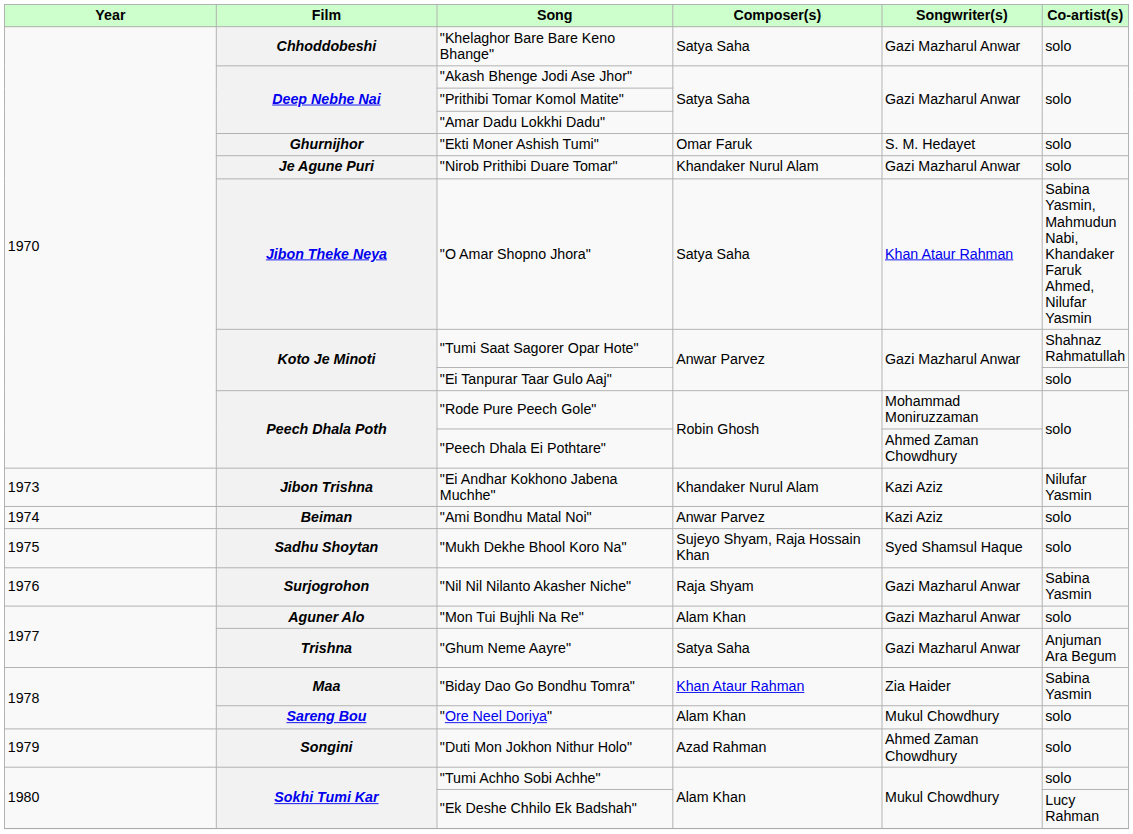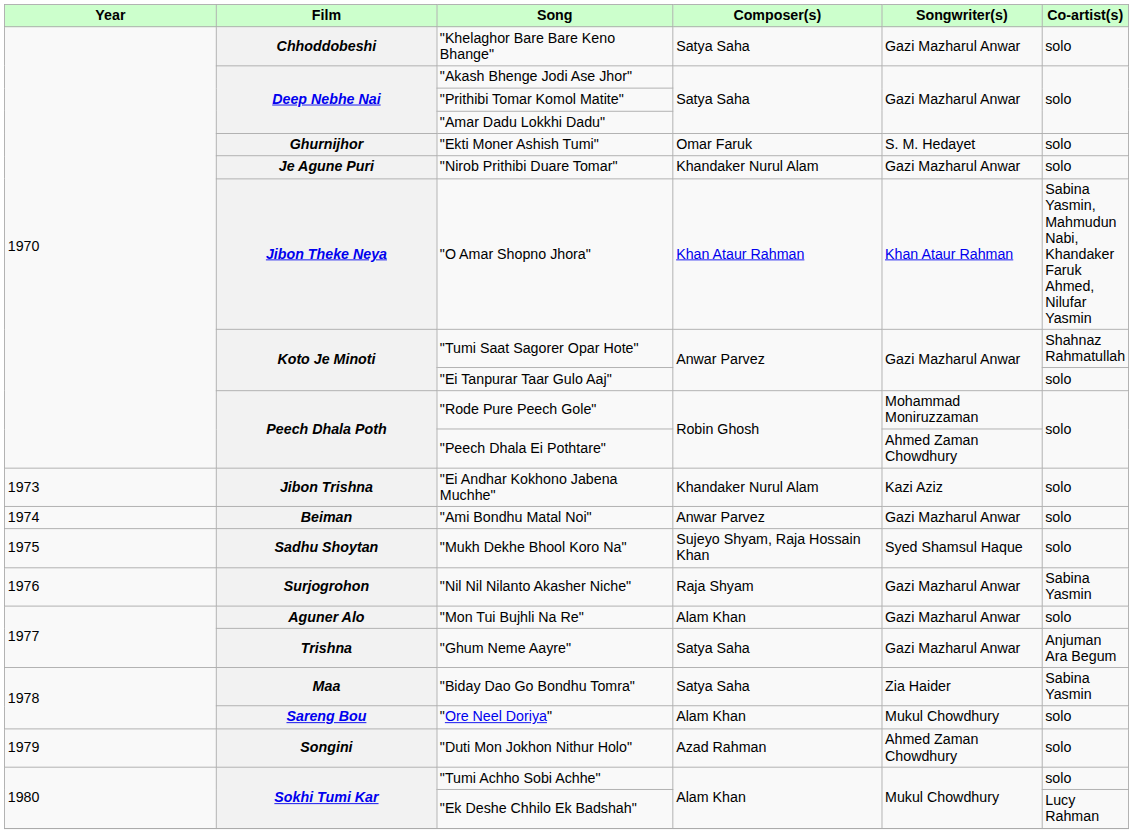"O Amar Shopno Jhora" | Composer(s): Satya Saha -> Khan Ataur Rahman
"Ei Andhar Kokhono Jabena Muchhe" | Co-artist(s): Nilufar Yasmin -> solo
"Ami Bondhu Matal Noi" | Songwriter(s): Kazi Aziz -> Gazi Mazharul Anwar
"Biday Dao Go Bondhu Tomra" | Composer(s): Khan Ataur Rahman -> Satya Saha
